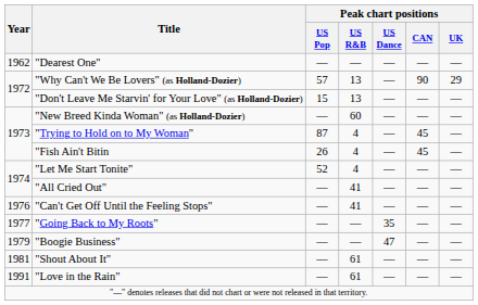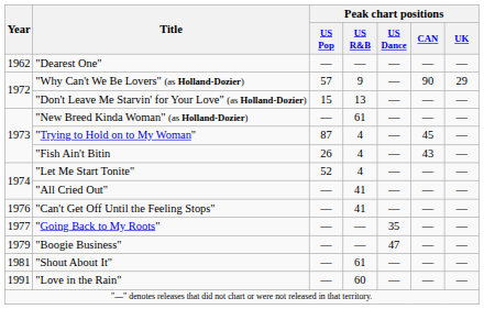"Why Can't We Be Lovers" (as Holland-Dozier) | Peak chart positions / US R&B: 13 -> 9
"New Breed Kinda Woman" (as Holland-Dozier) | Peak chart positions / US R&B: 60 -> 61
"Fish Ain't Bitin | Peak chart positions / CAN: 45 -> 43
"Love in the Rain" | Peak chart positions / US R&B: 61 -> 60
